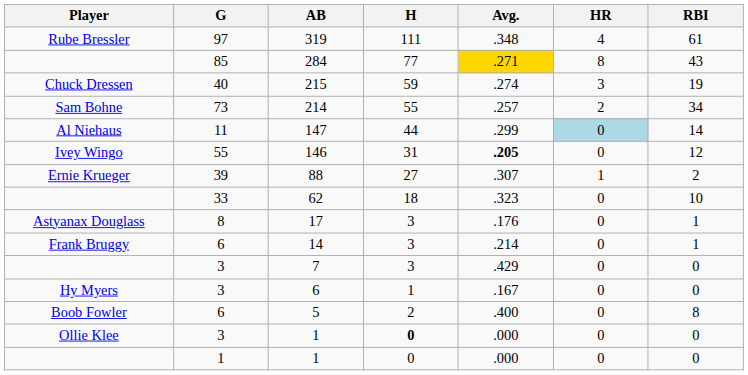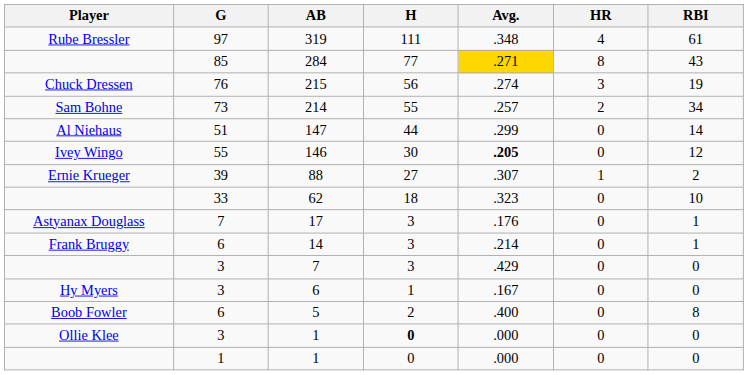215 | G: 40 -> 76
215 | H: 59 -> 56
147 | G: 11 -> 51
147 | HR: lightblue background -> no background
146 | H: 31 -> 30
17 | G: 8 -> 7
